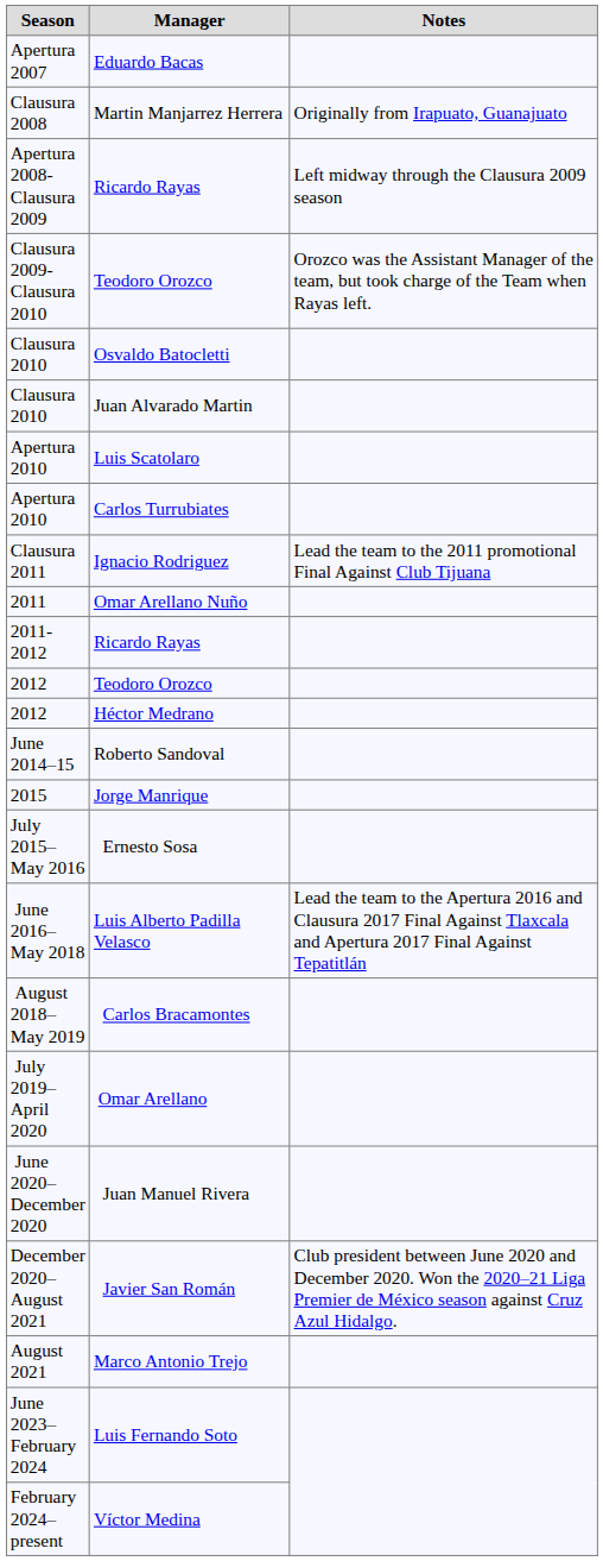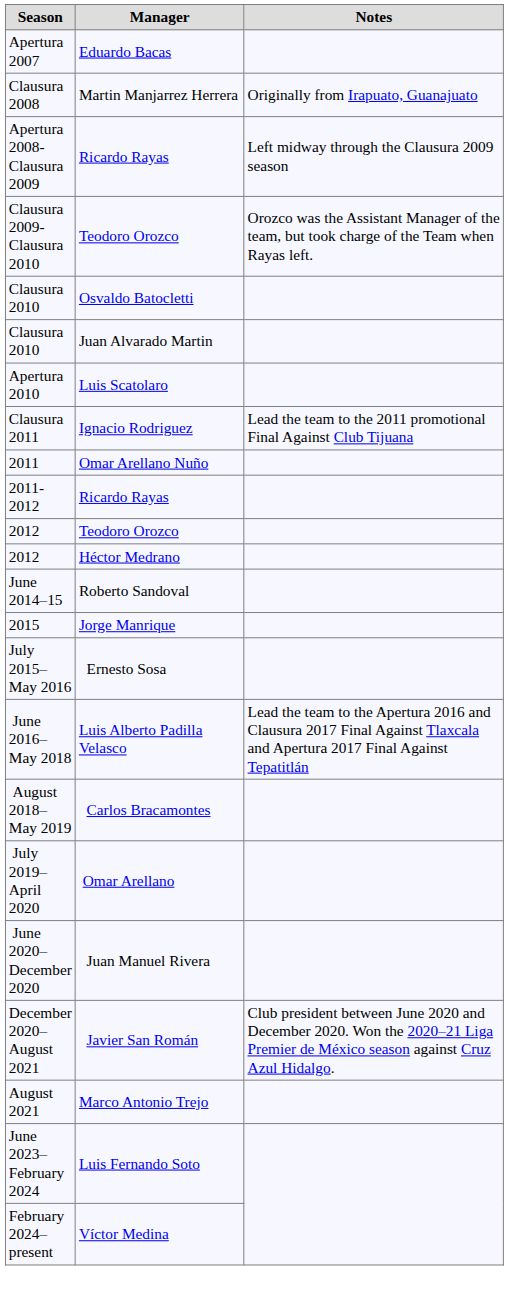- row: Apertura 2010 | Carlos Turrubiates
